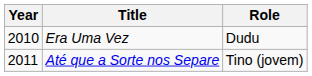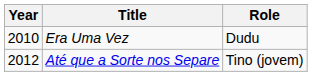Até que a Sorte nos Separe | Year: 2011 -> 2012
